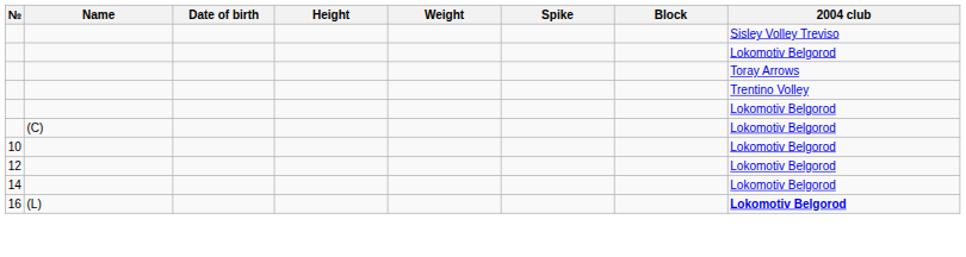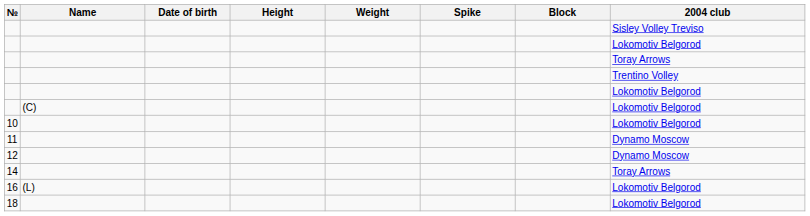+ row: 11 | Dynamo Moscow
12 | 2004 club: Lokomotiv Belgorod -> Dynamo Moscow
14 | 2004 club: Lokomotiv Belgorod -> Toray Arrows
16 | 2004 club: bold -> normal
+ row: 18 | Lokomotiv Belgorod
